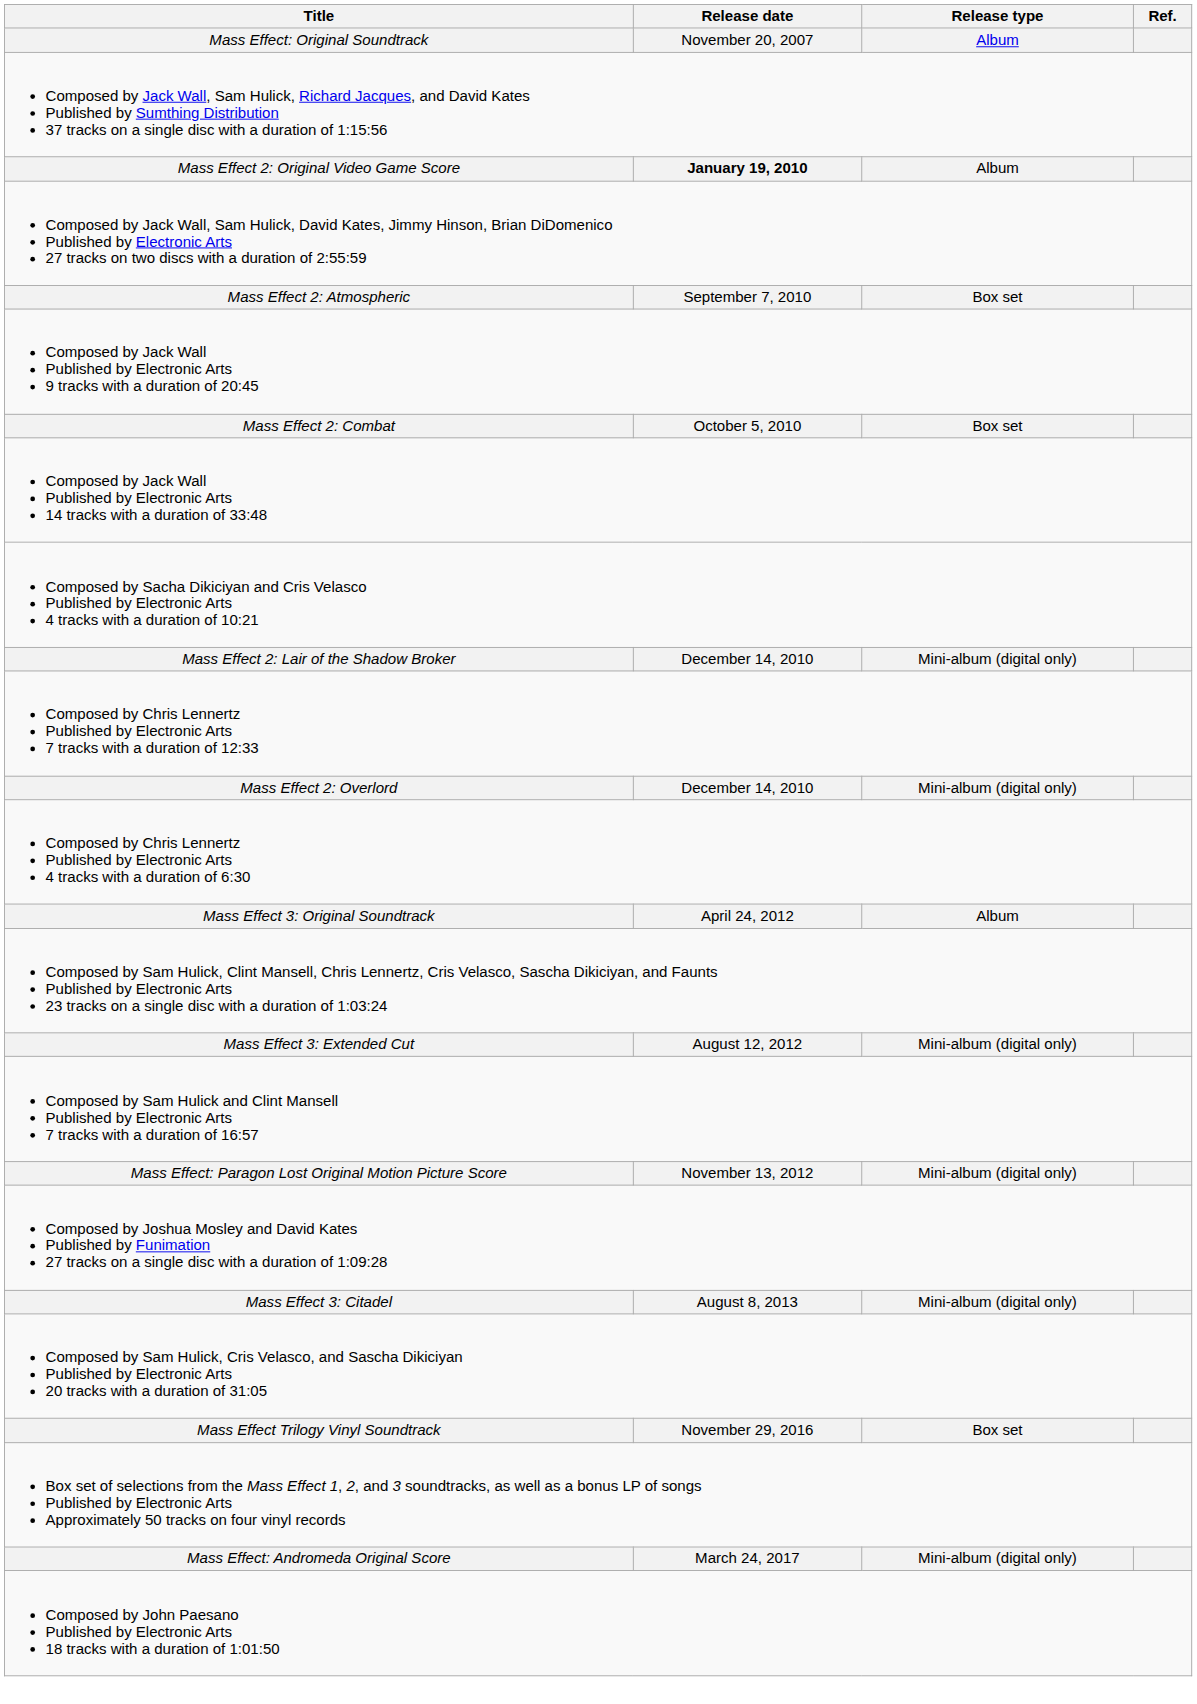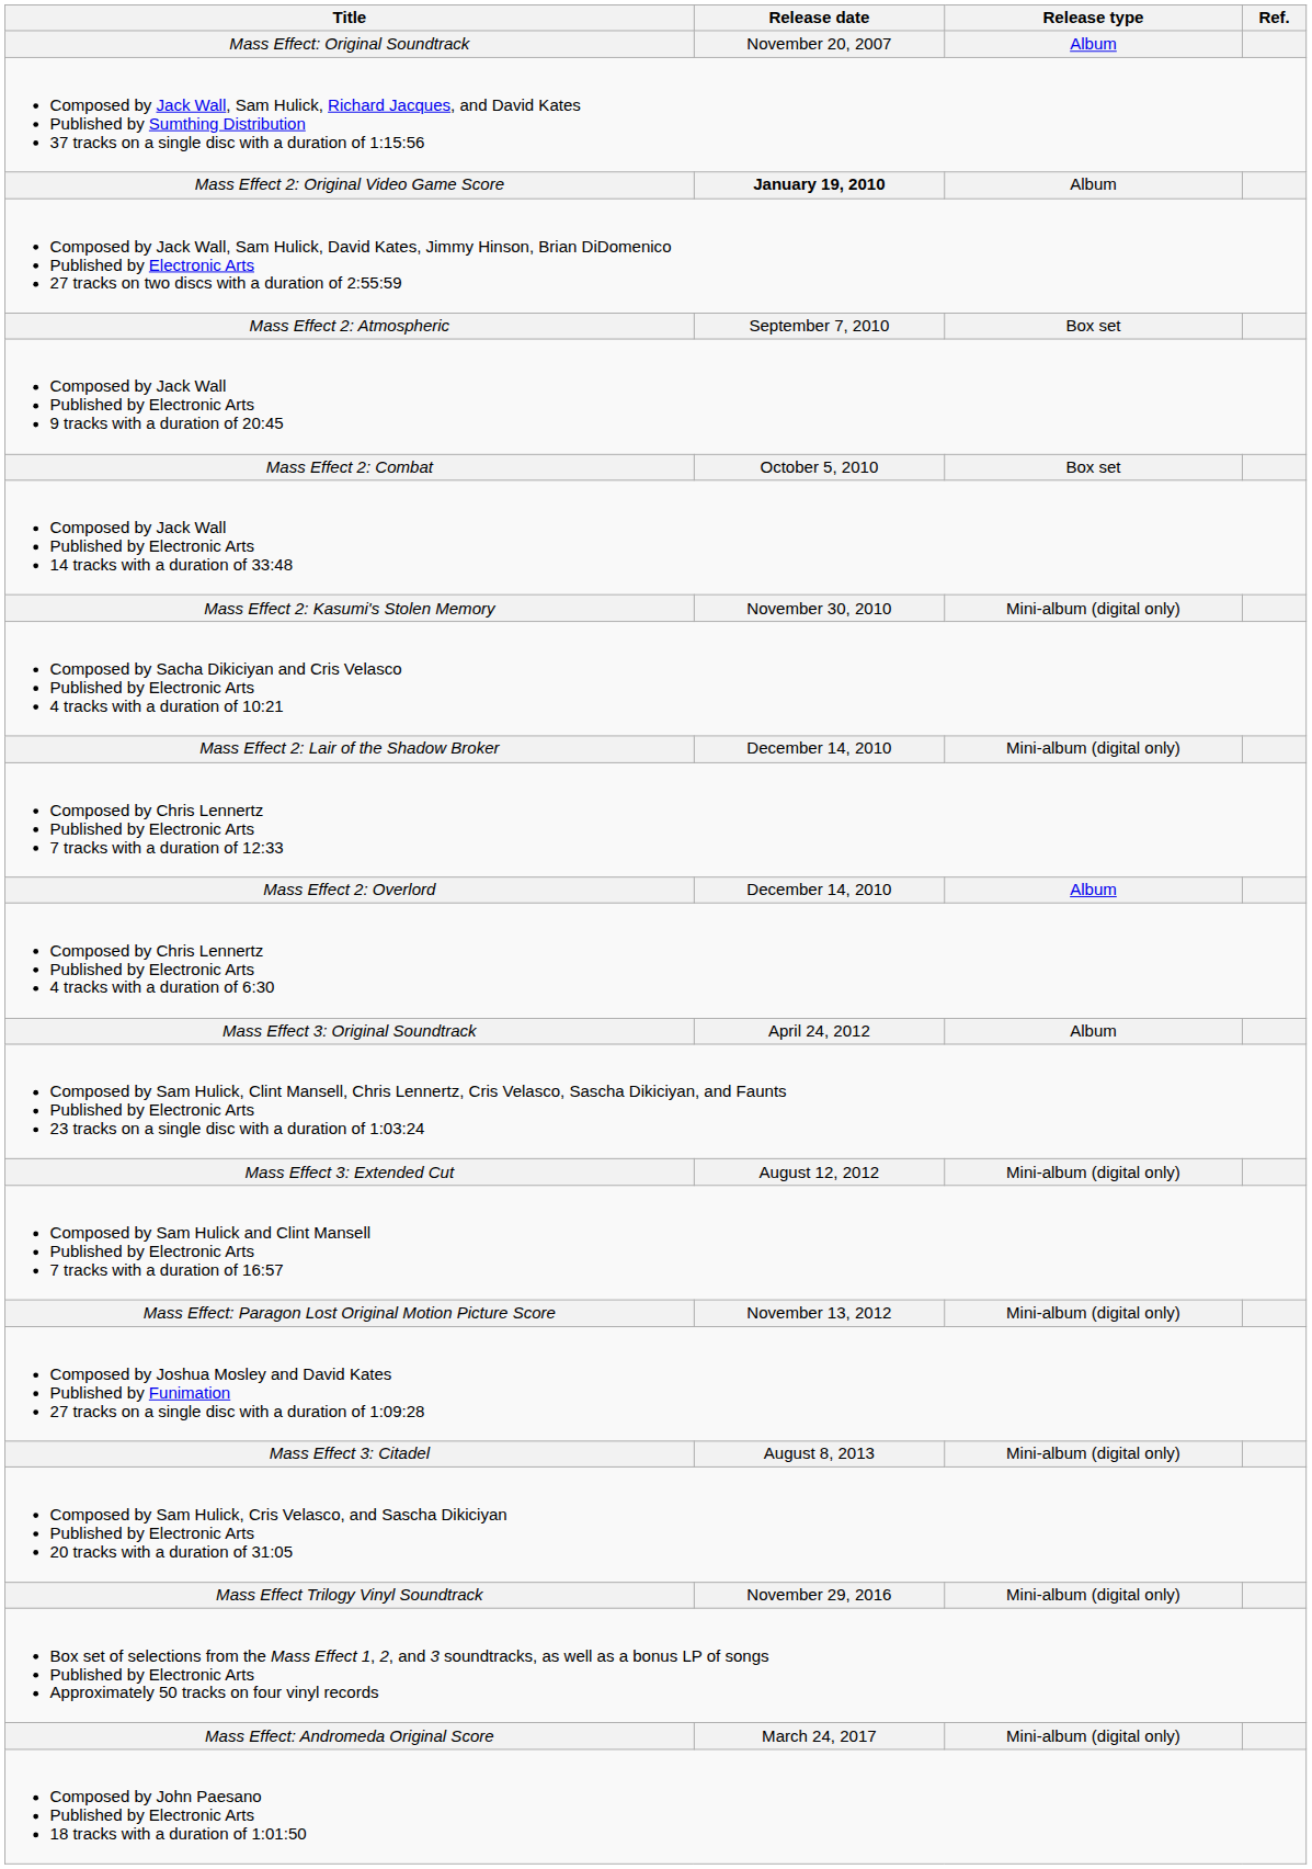+ row: Mass Effect 2: Kasumi's Stolen Memory | November 30, 2010 | Mini-album (digital only)
Mass Effect 2: Overlord | Release type: Mini-album (digital only) -> Album
Mass Effect Trilogy Vinyl Soundtrack | Release type: Box set -> Mini-album (digital only)
